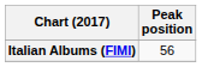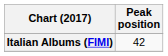Italian Albums (FIMI) | Peak position: 56 -> 42
